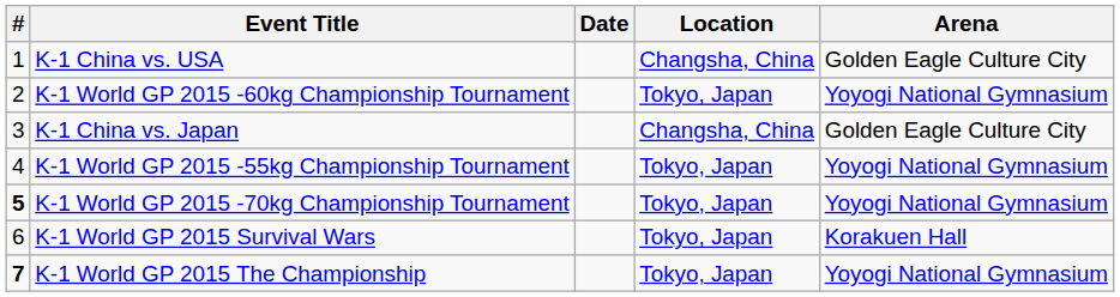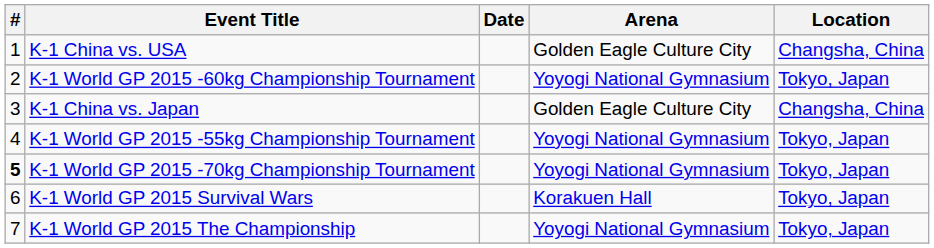columns swapped: Arena <-> Location
K-1 World GP 2015 The Championship | #: bold -> normal
